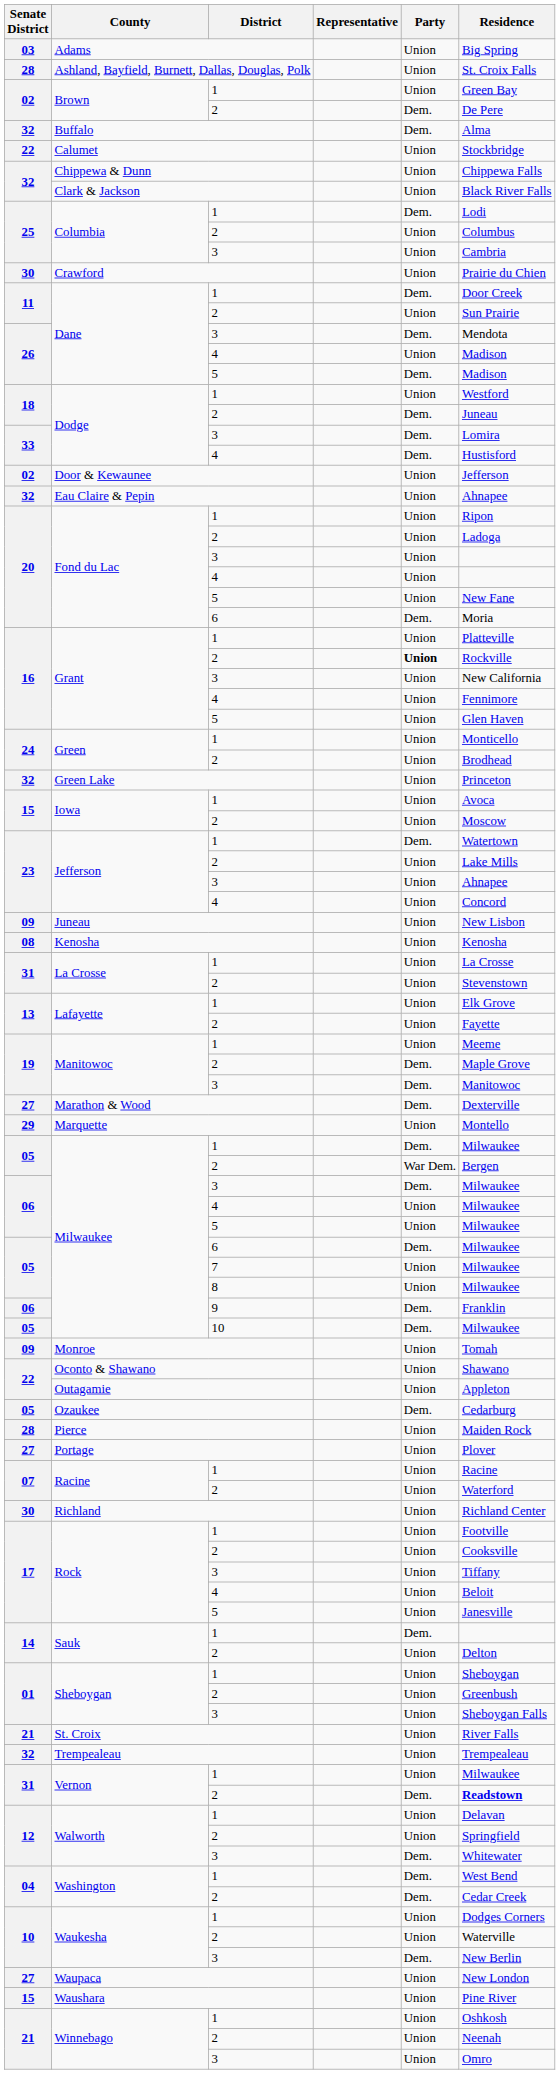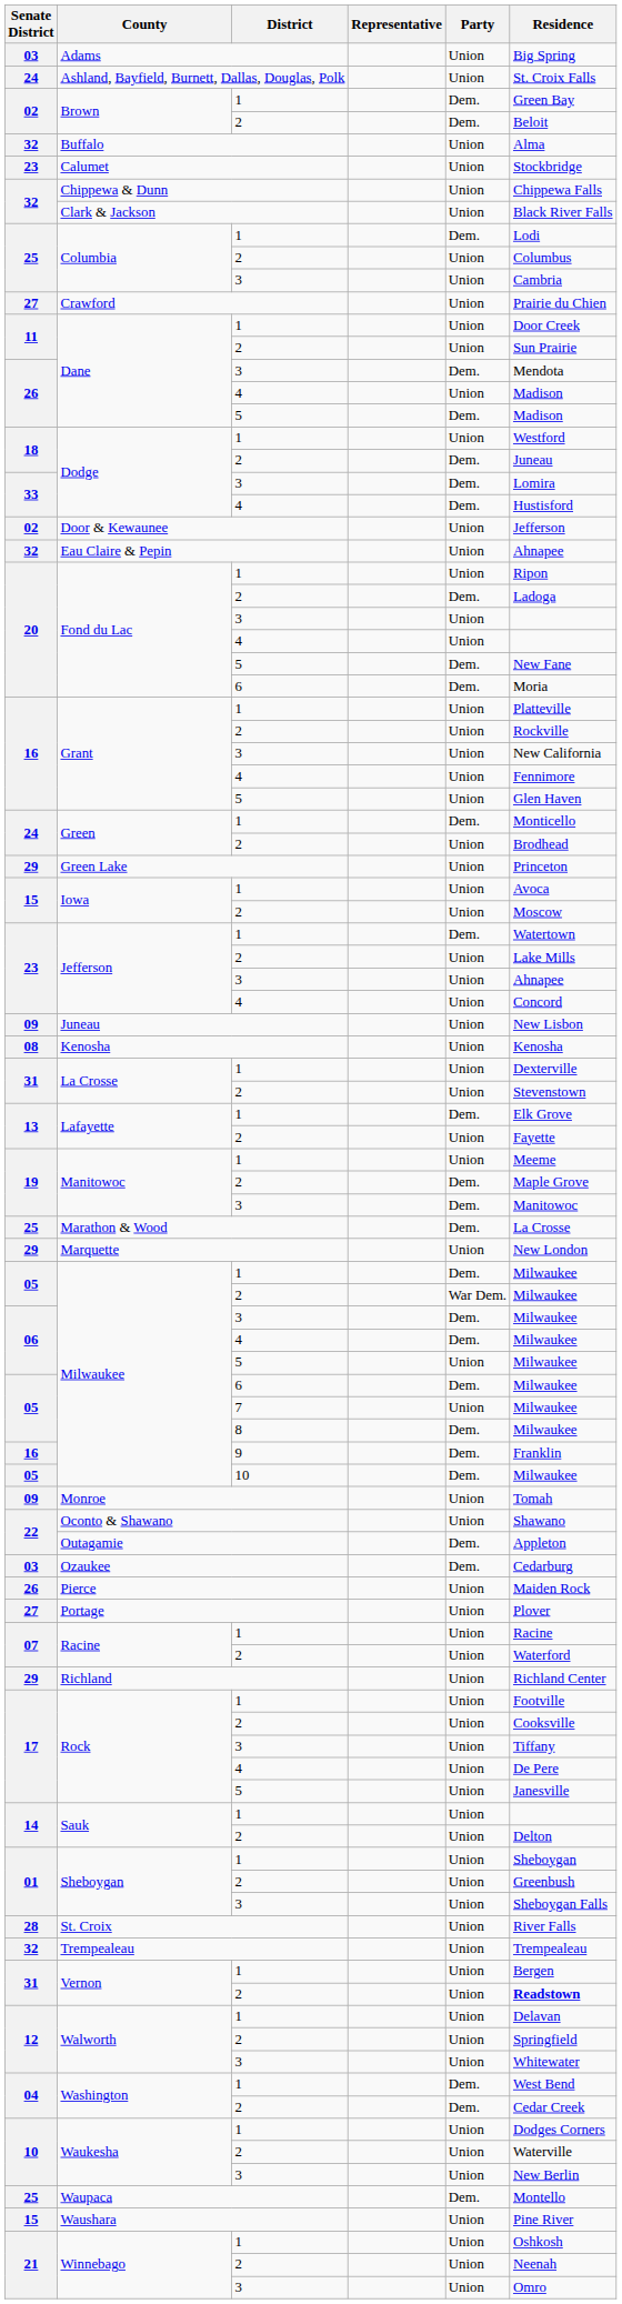Ashland, Bayfield, Burnett, Dallas, Douglas, Polk | Senate District: 28 -> 24
Brown / 1 | Party: Union -> Dem.
Brown / 2 | Residence: De Pere -> Beloit
Buffalo | Party: Dem. -> Union
Calumet | Senate District: 22 -> 23
Crawford | Senate District: 30 -> 27
Dane / 1 | Party: Dem. -> Union
Fond du Lac / 2 | Party: Union -> Dem.
Fond du Lac / 5 | Party: Union -> Dem.
Grant / 2 | Party: bold -> normal
Green / 1 | Party: Union -> Dem.
Green Lake | Senate District: 32 -> 29
La Crosse / 1 | Residence: La Crosse -> Dexterville
Lafayette / 1 | Party: Union -> Dem.
Marathon & Wood | Senate District: 27 -> 25
Marathon & Wood | Residence: Dexterville -> La Crosse
Marquette | Residence: Montello -> New London
Milwaukee / 2 | Residence: Bergen -> Milwaukee
Milwaukee / 4 | Party: Union -> Dem.
Milwaukee / 8 | Party: Union -> Dem.
Milwaukee / 9 | Senate District: 06 -> 16
Outagamie | Party: Union -> Dem.
Ozaukee | Senate District: 05 -> 03
Pierce | Senate District: 28 -> 26
Richland | Senate District: 30 -> 29
Rock / 4 | Residence: Beloit -> De Pere
Sauk / 1 | Party: Dem. -> Union
St. Croix | Senate District: 21 -> 28
Vernon / 1 | Residence: Milwaukee -> Bergen
Vernon / 2 | Party: Dem. -> Union
Walworth / 3 | Party: Dem. -> Union
Waukesha / 3 | Party: Dem. -> Union
Waupaca | Senate District: 27 -> 25
Waupaca | Party: Union -> Dem.
Waupaca | Residence: New London -> Montello
